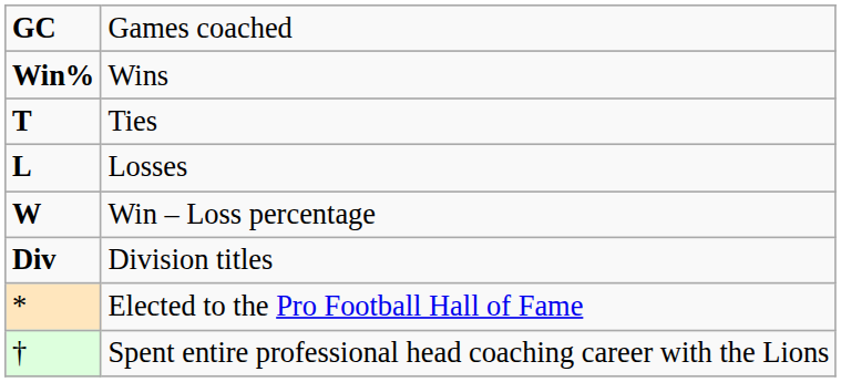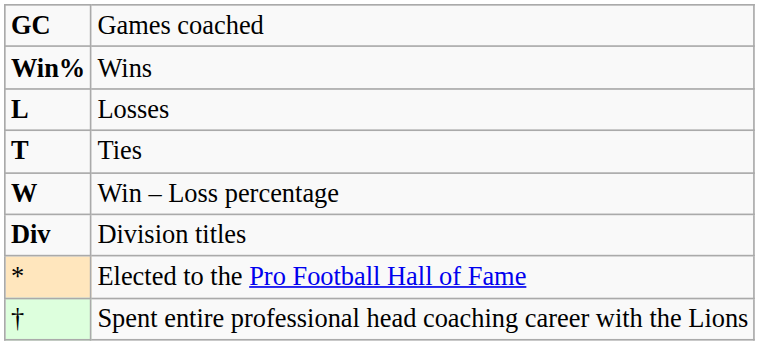rows swapped: Losses <-> Ties
